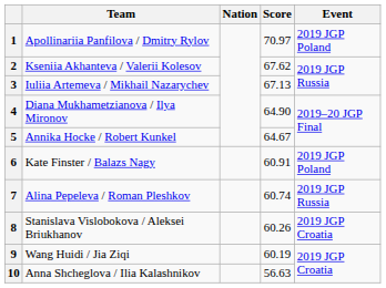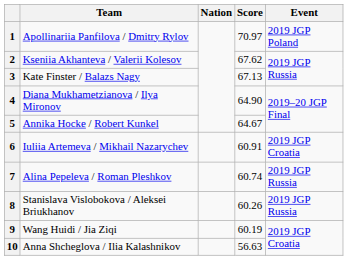3 | Team: Iuliia Artemeva / Mikhail Nazarychev -> Kate Finster / Balazs Nagy
6 | Team: Kate Finster / Balazs Nagy -> Iuliia Artemeva / Mikhail Nazarychev
6 | Event: 2019 JGP Poland -> 2019 JGP Croatia
8 | Event: 2019 JGP Croatia -> 2019 JGP Russia
